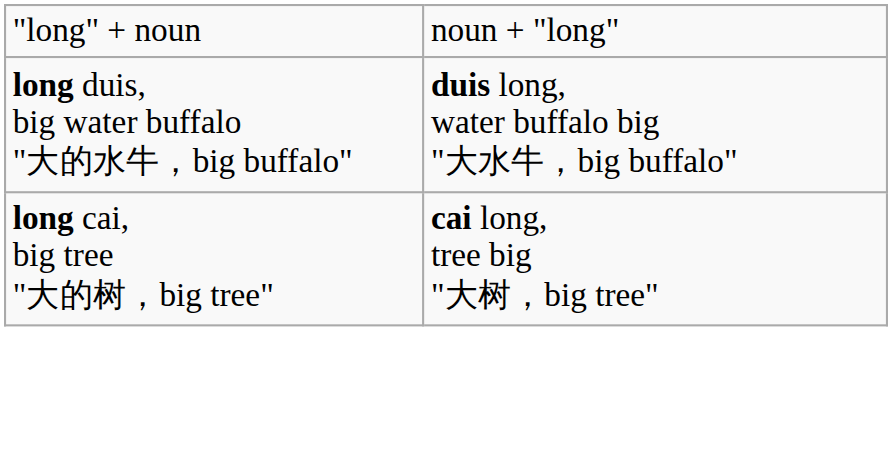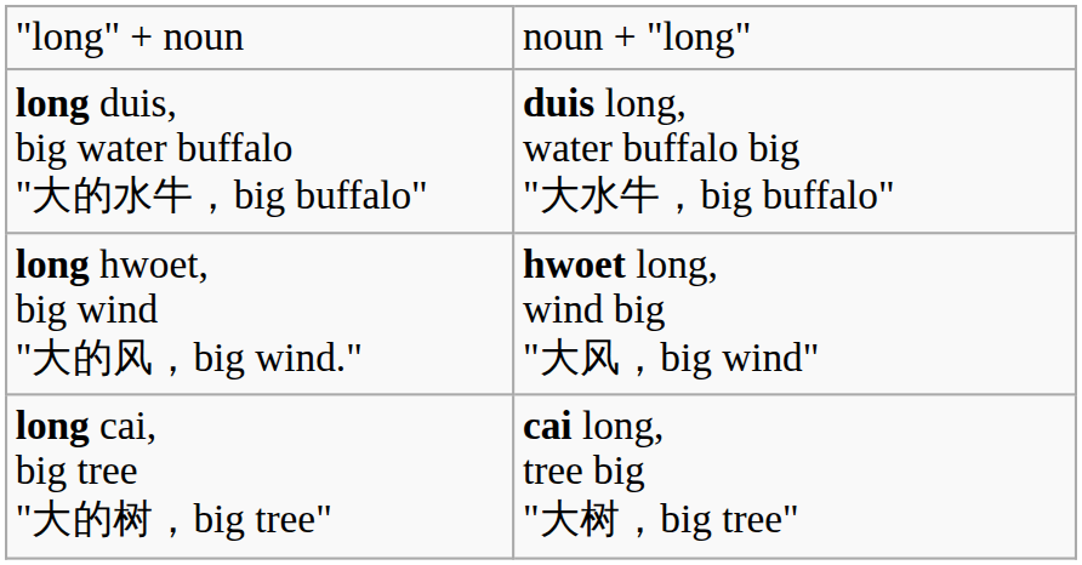+ row: long hwoet, big wind "大的风，big wind." | hwoet long, wind big "大风，big wind"
